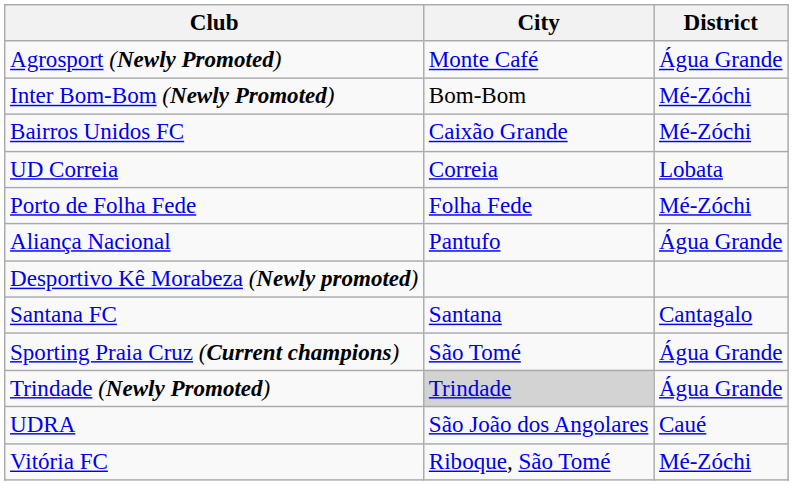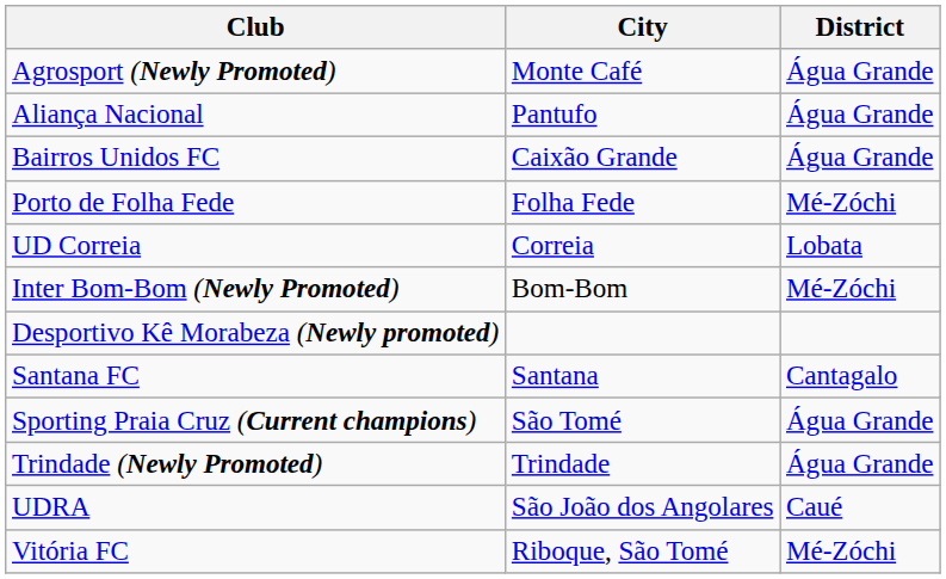rows swapped: Aliança Nacional <-> Inter Bom-Bom (Newly Promoted)
Bairros Unidos FC | District: Mé-Zóchi -> Água Grande
rows swapped: UD Correia <-> Porto de Folha Fede
Trindade (Newly Promoted) | City: lightgrey background -> no background
